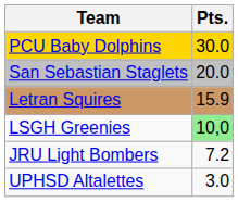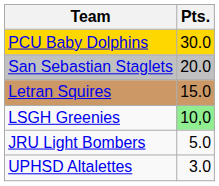Letran Squires | Pts.: 15.9 -> 15.0
JRU Light Bombers | Pts.: 7.2 -> 5.0
